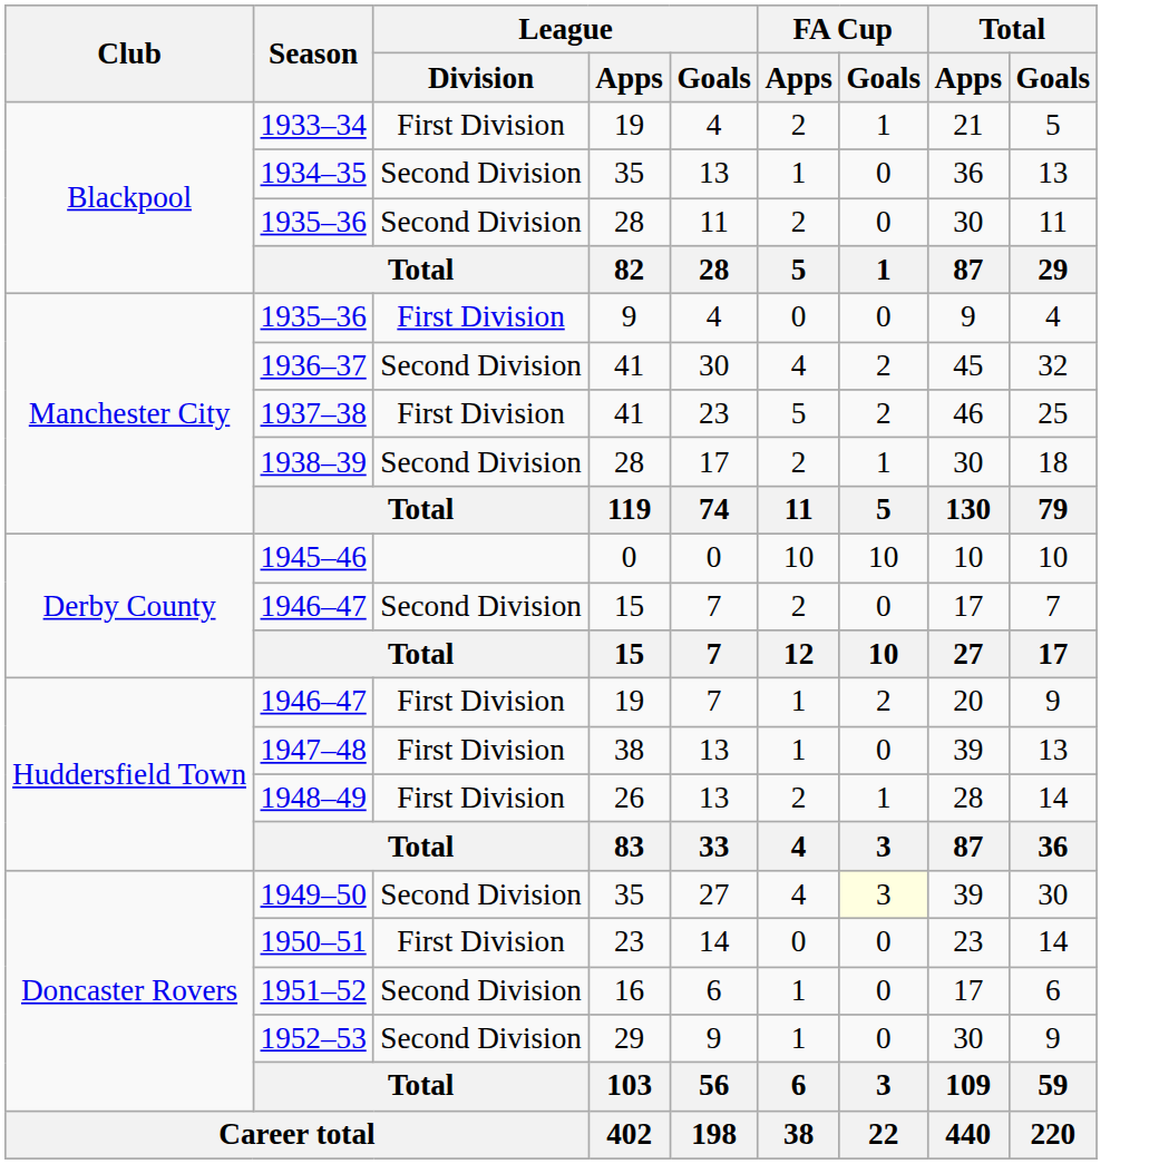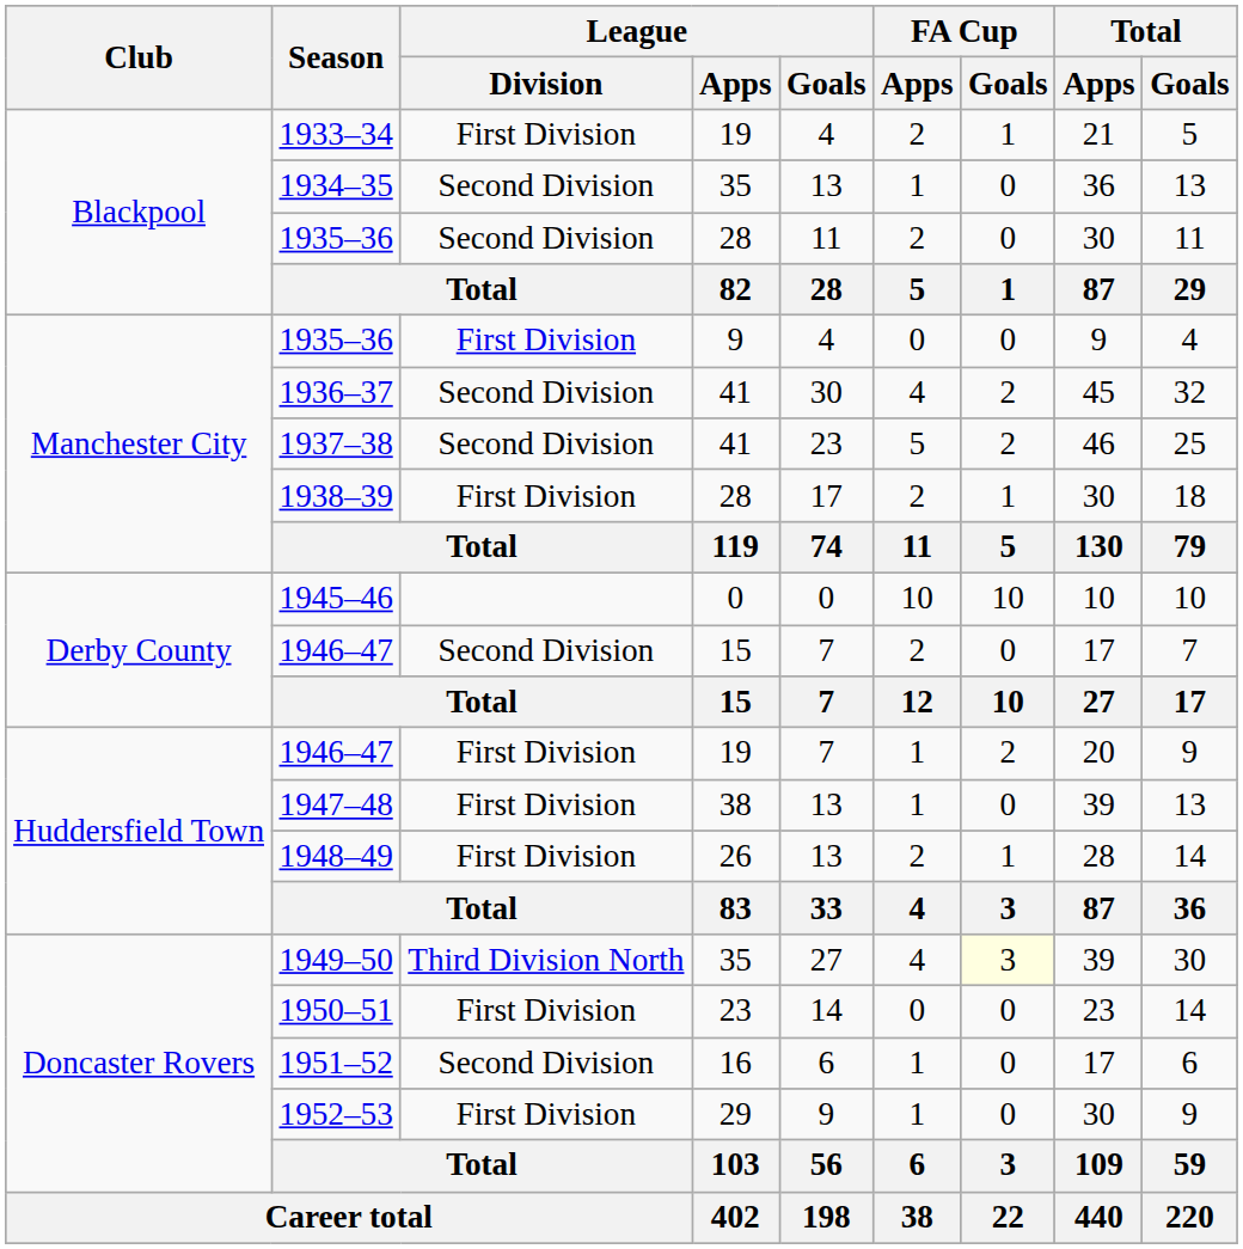1937–38 | League / Division: First Division -> Second Division
1938–39 | League / Division: Second Division -> First Division
1949–50 | League / Division: Second Division -> Third Division North
1952–53 | League / Division: Second Division -> First Division
